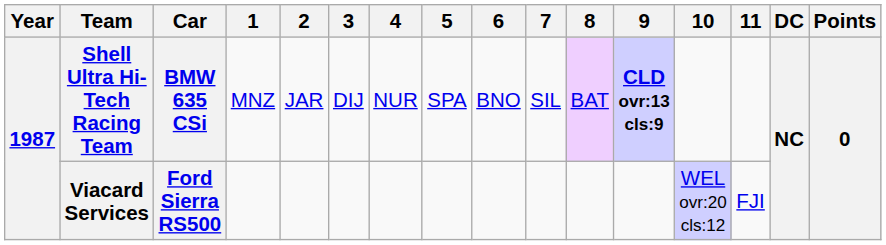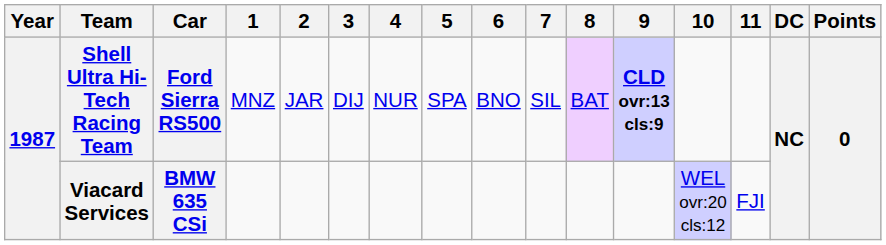Shell Ultra Hi-Tech Racing Team | Car: BMW 635 CSi -> Ford Sierra RS500
Viacard Services | Car: Ford Sierra RS500 -> BMW 635 CSi
